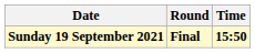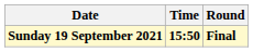columns swapped: Time <-> Round
